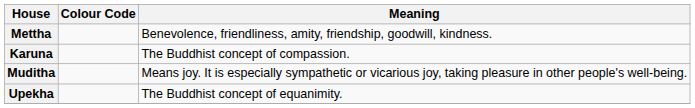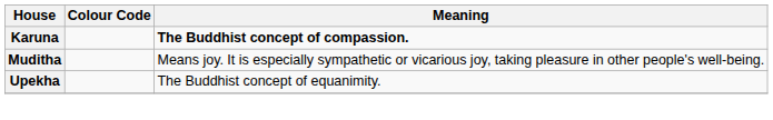- row: Mettha | Benevolence, friendliness, amity, friendship, goodwill, kindness.
Karuna | Meaning: normal -> bold
